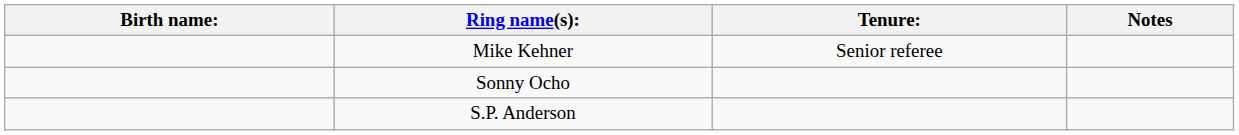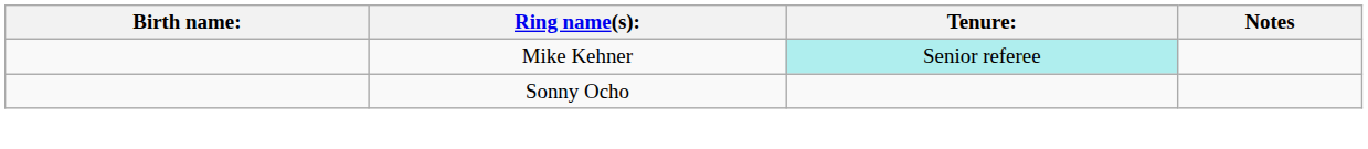Mike Kehner | Tenure:: no background -> paleturquoise background
- row: S.P. Anderson
